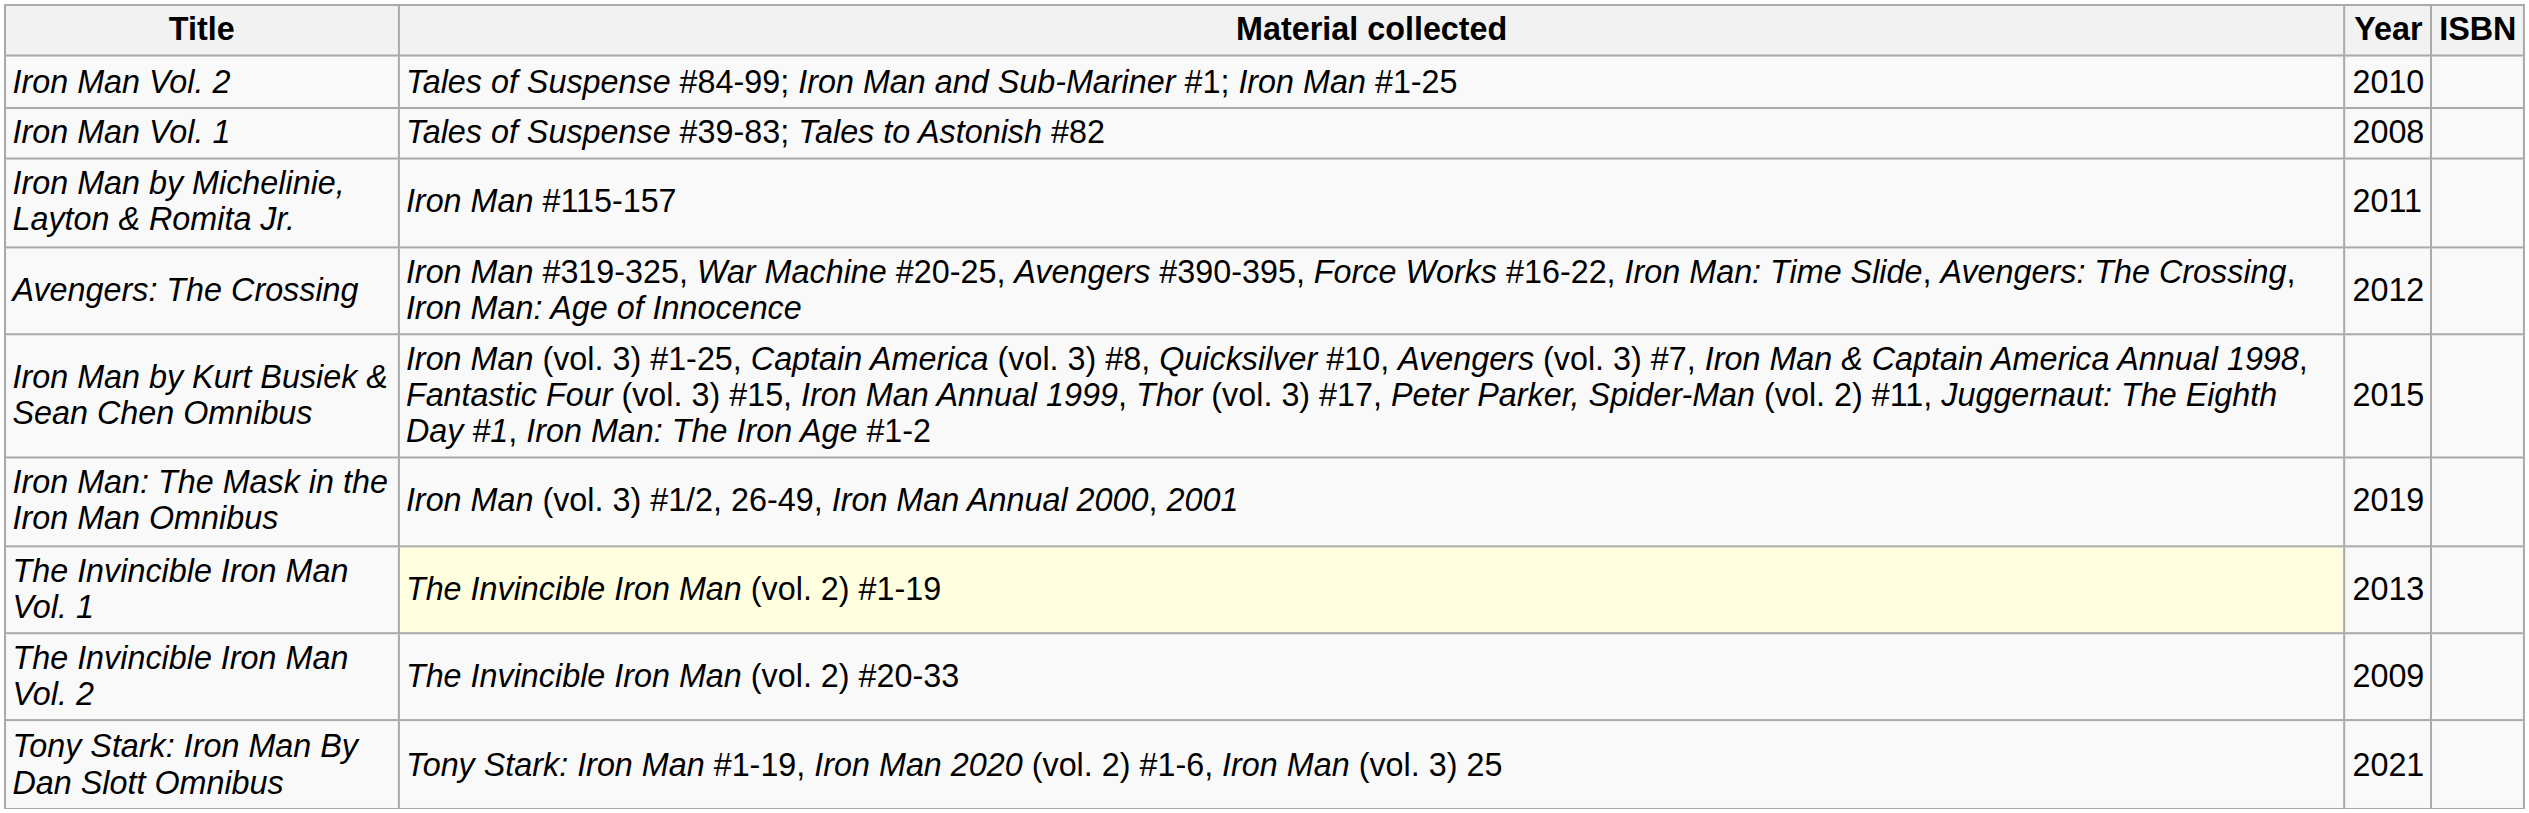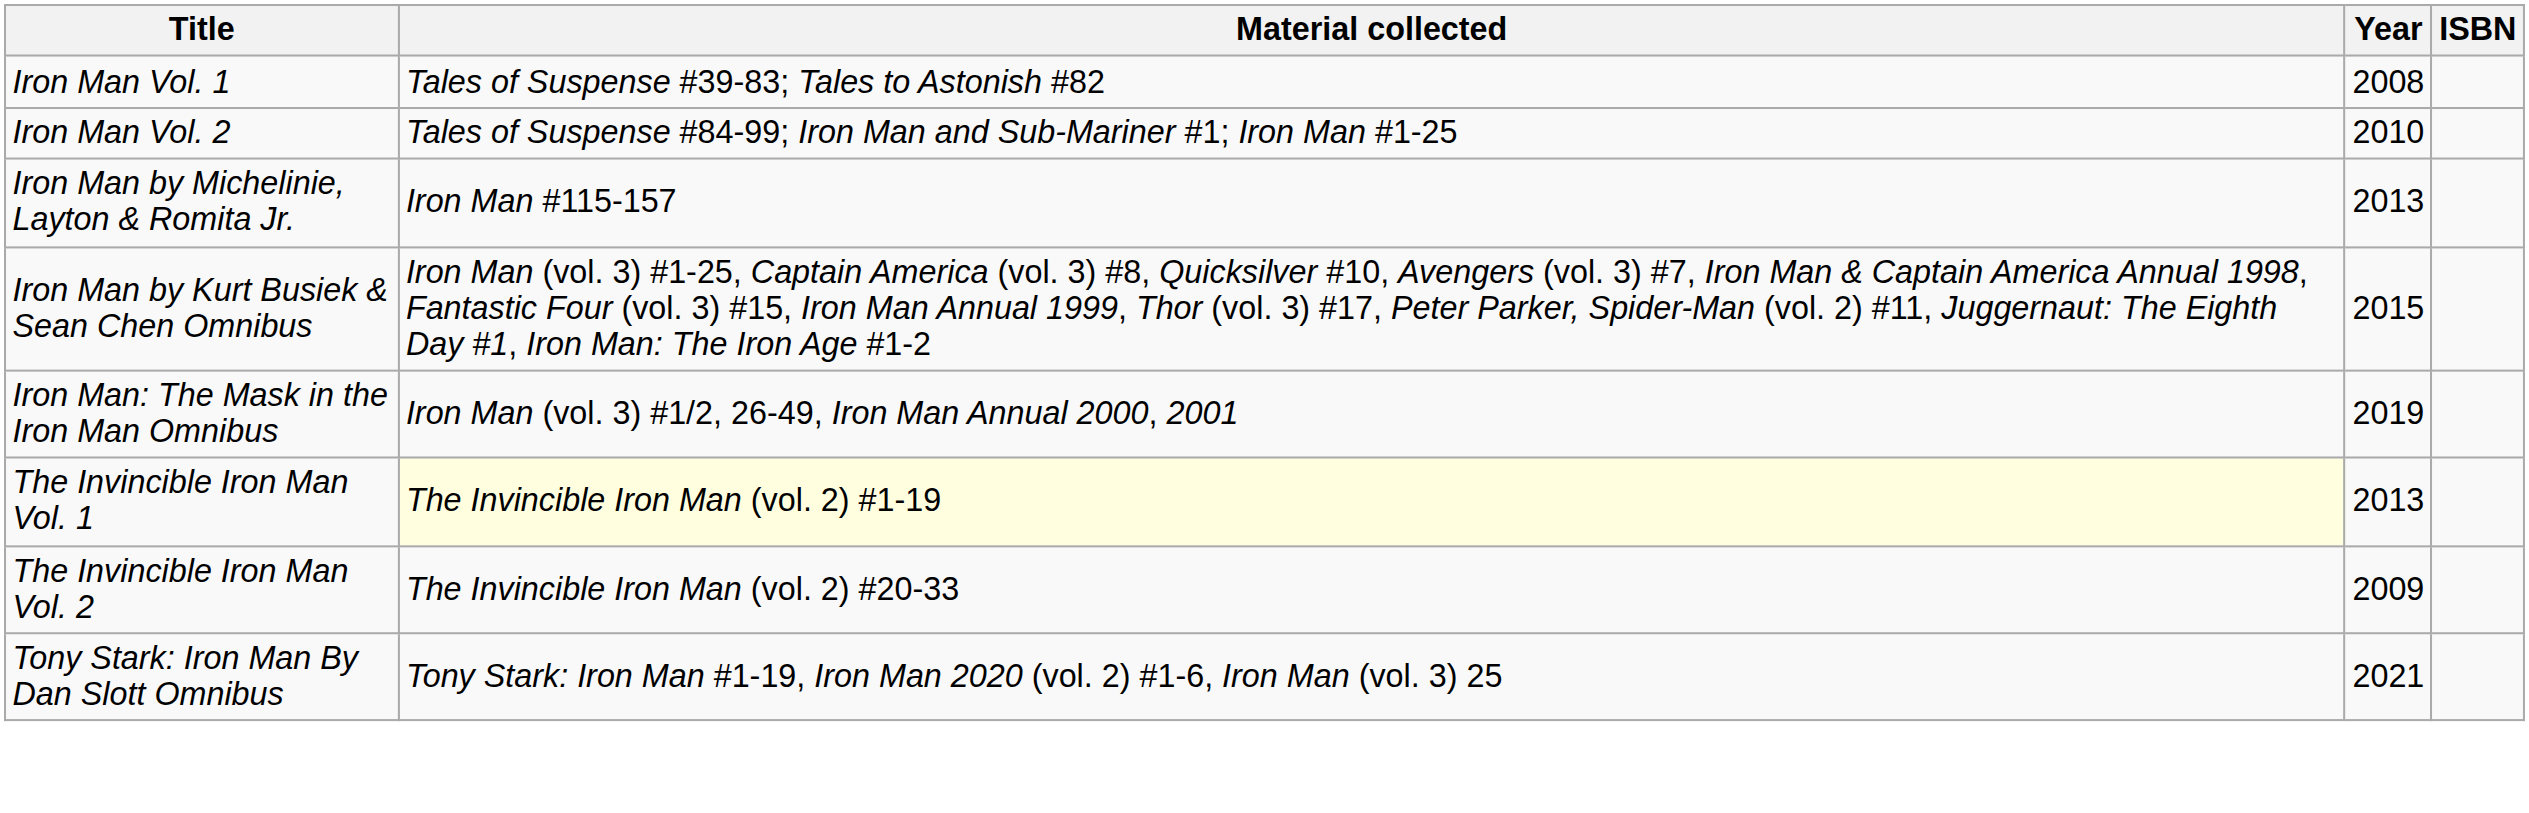rows swapped: Iron Man Vol. 1 <-> Iron Man Vol. 2
Iron Man by Michelinie, Layton & Romita Jr. | Year: 2011 -> 2013
- row: Avengers: The Crossing | Iron Man #319-325, War Machine #20-25, Avengers #390-395, Force Works #16-22, Iron Man: Time Slide, Avengers: The Crossing, Iron Man: Age of Innocence | 2012
